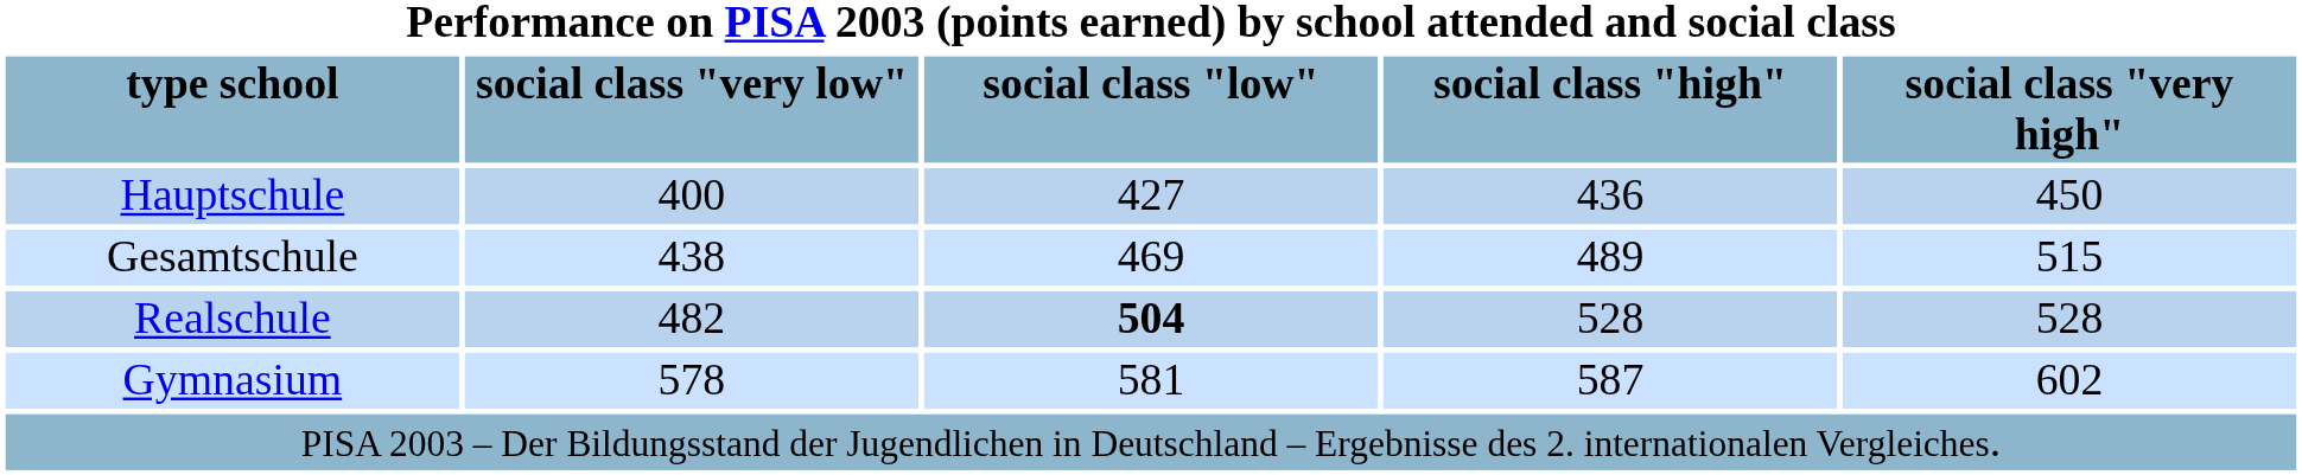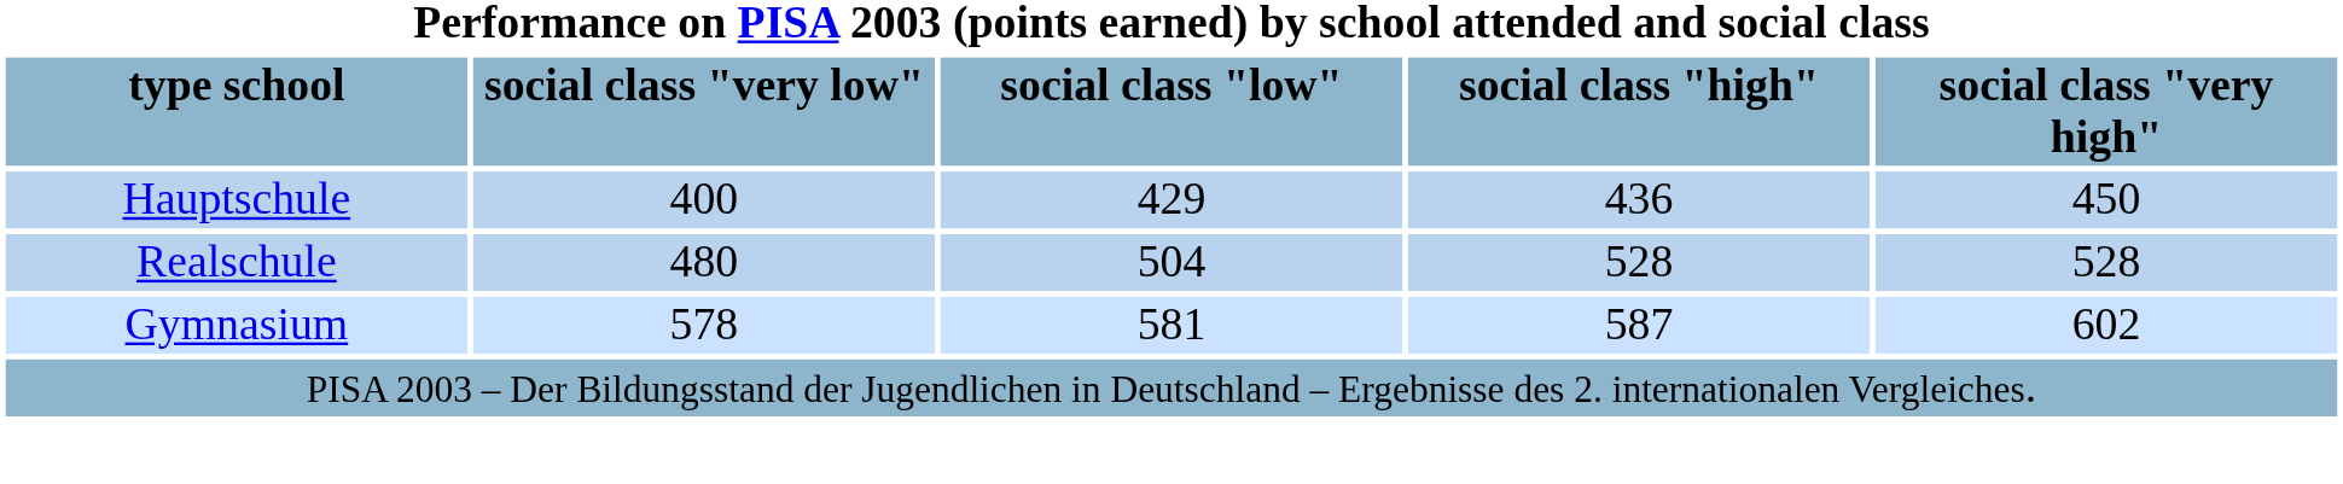Hauptschule | social class "low": 427 -> 429
- row: Gesamtschule | 438 | 469 | 489 | 515
Realschule | social class "very low": 482 -> 480
Realschule | social class "low": bold -> normal
